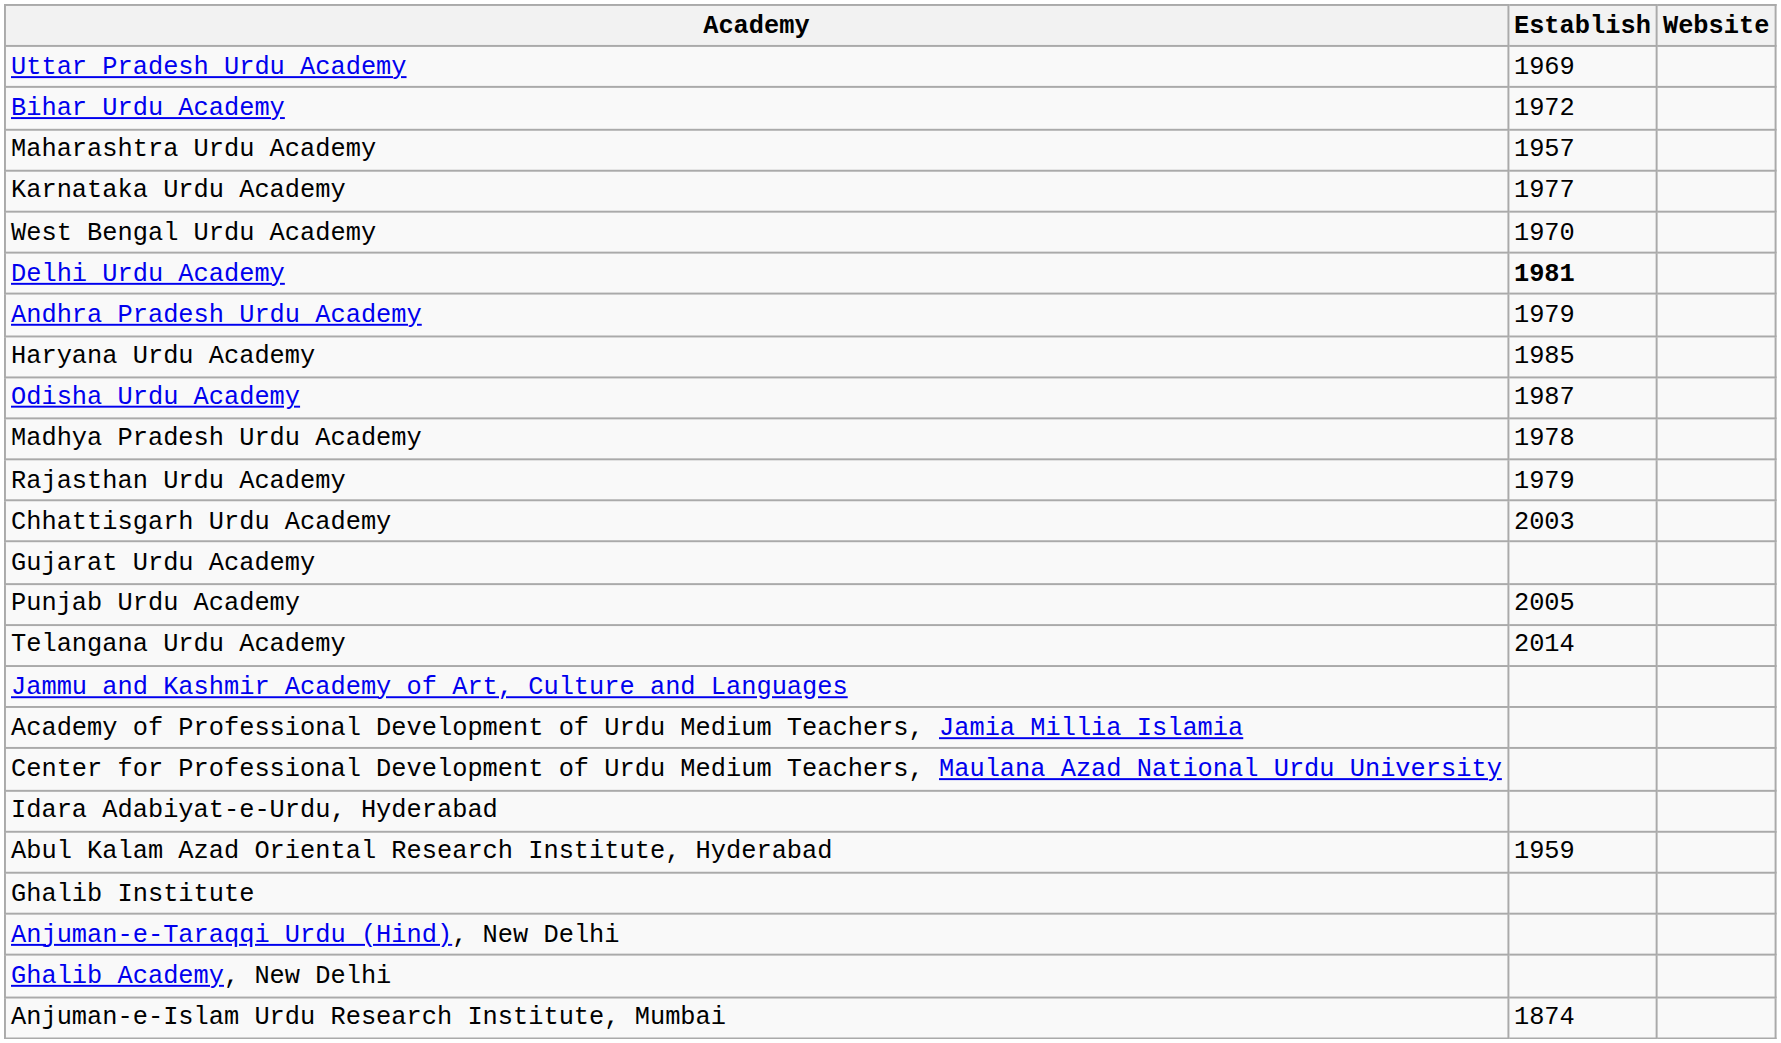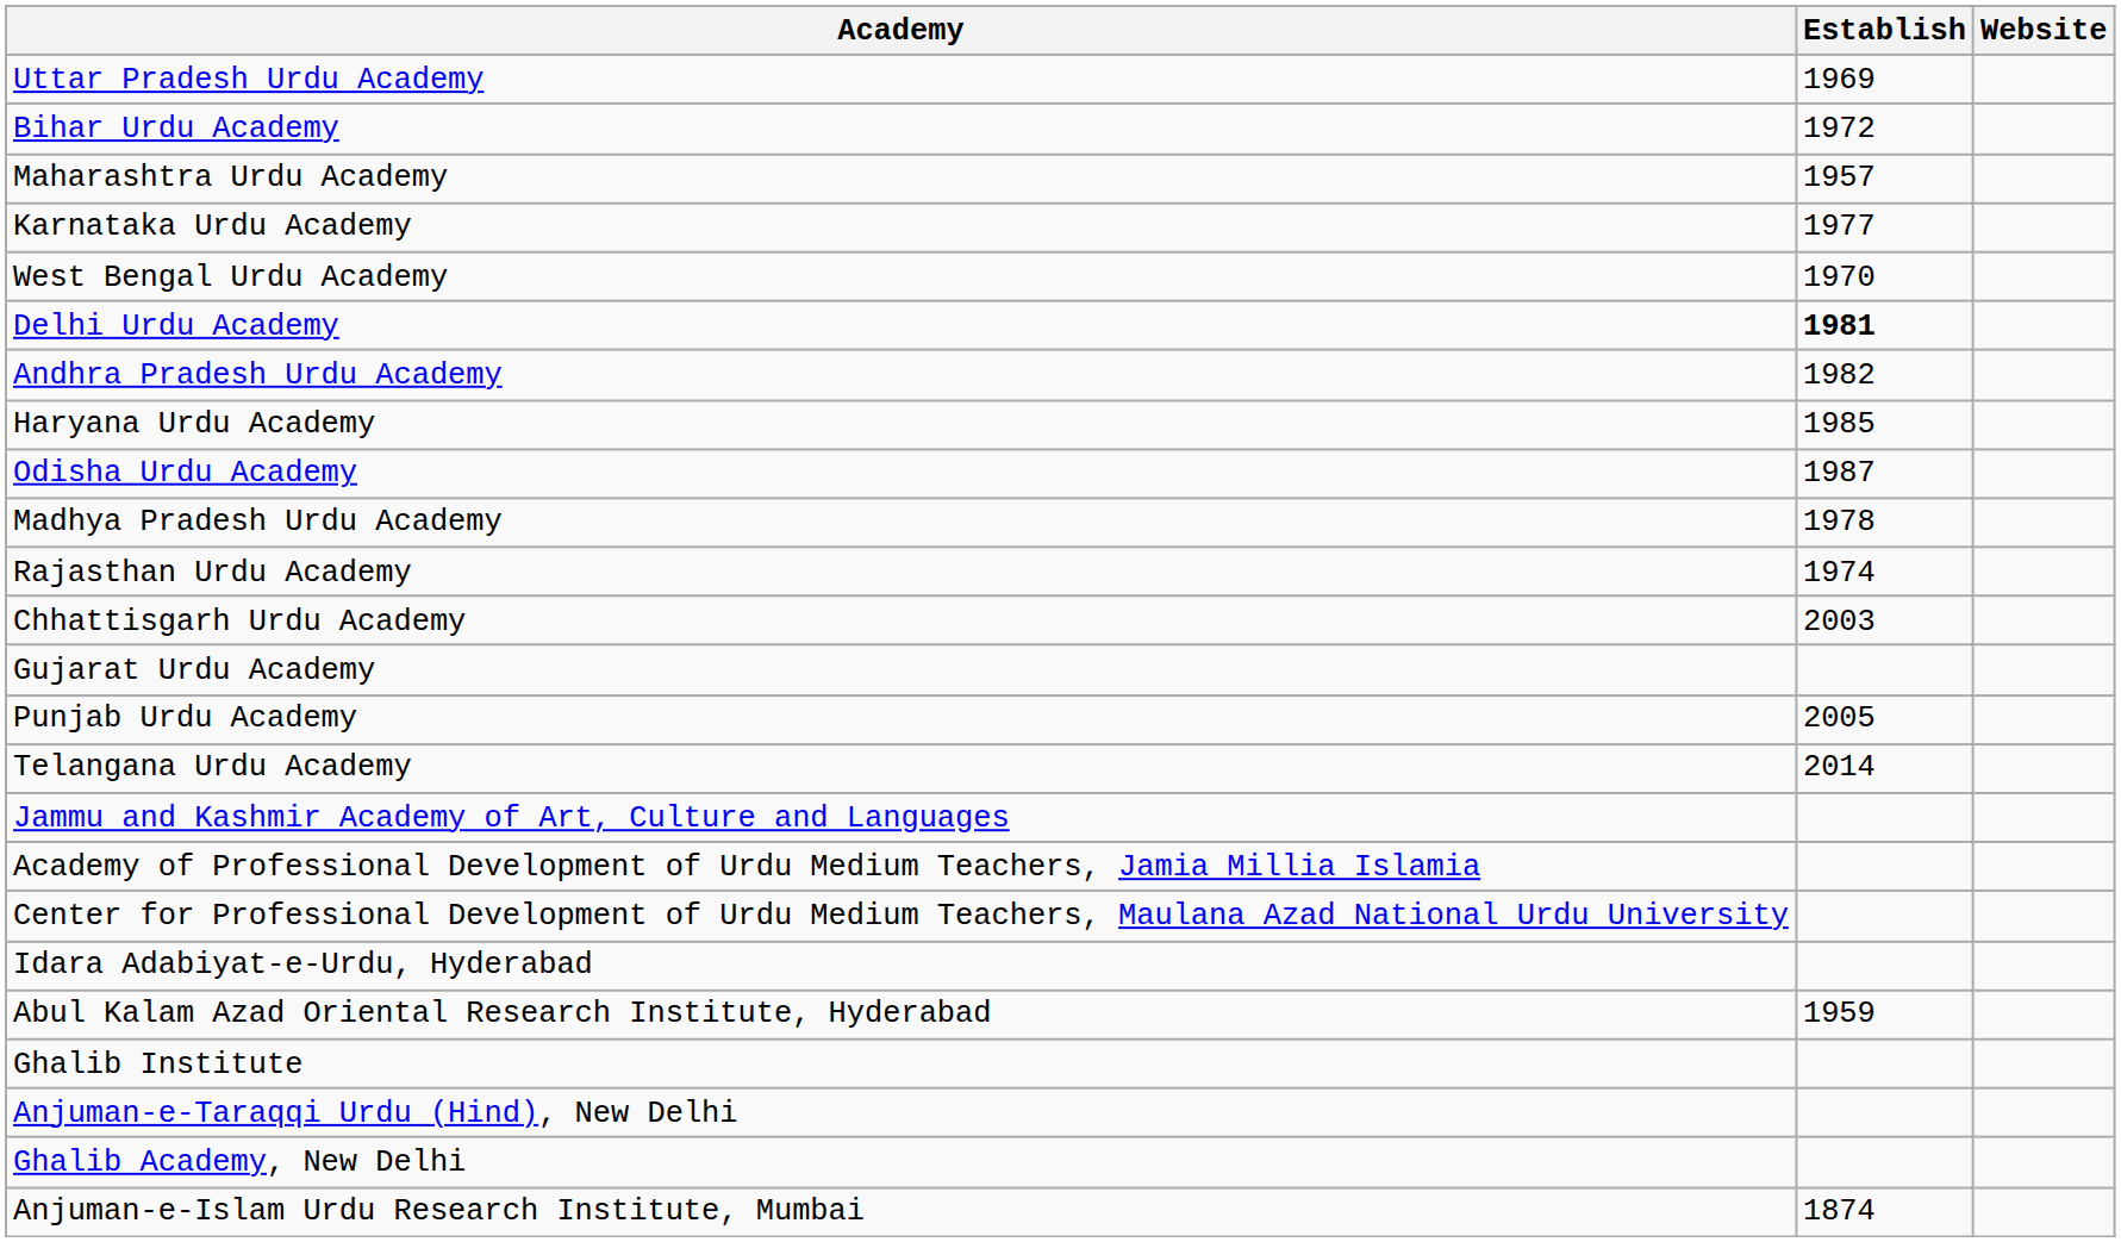Andhra Pradesh Urdu Academy | Establish: 1979 -> 1982
Rajasthan Urdu Academy | Establish: 1979 -> 1974
